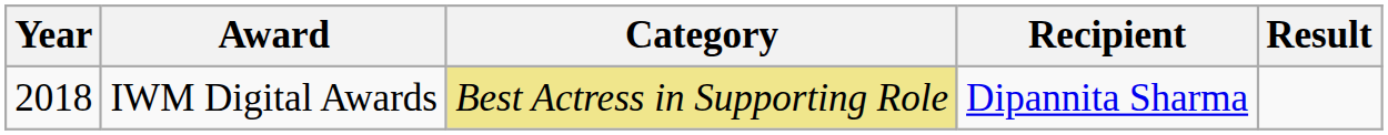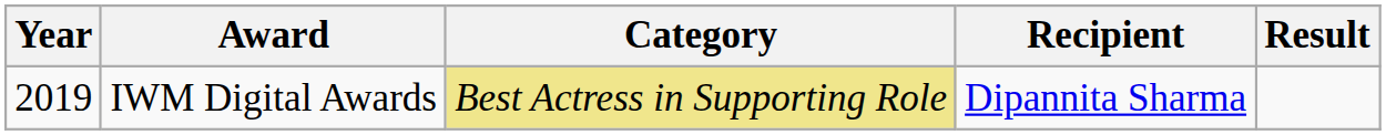IWM Digital Awards | Year: 2018 -> 2019
